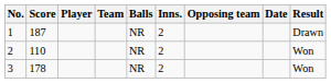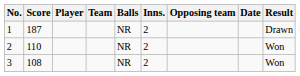3 | Score: 178 -> 108
